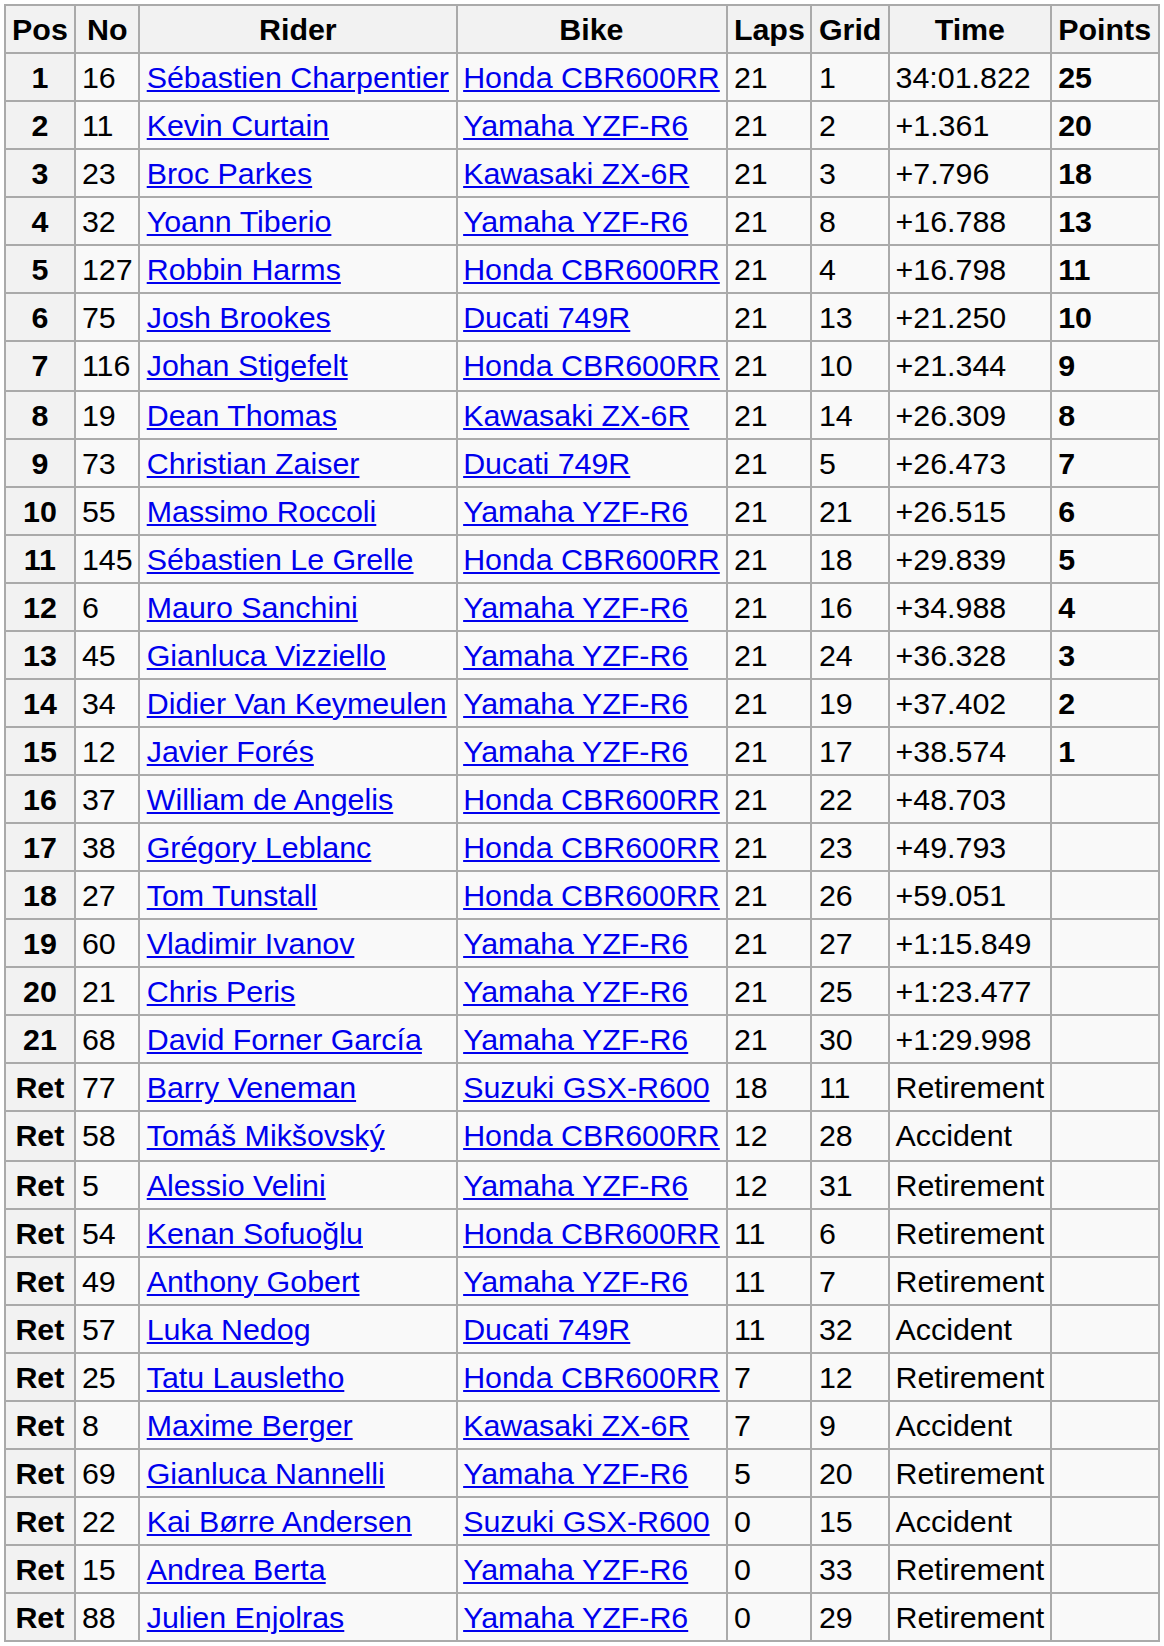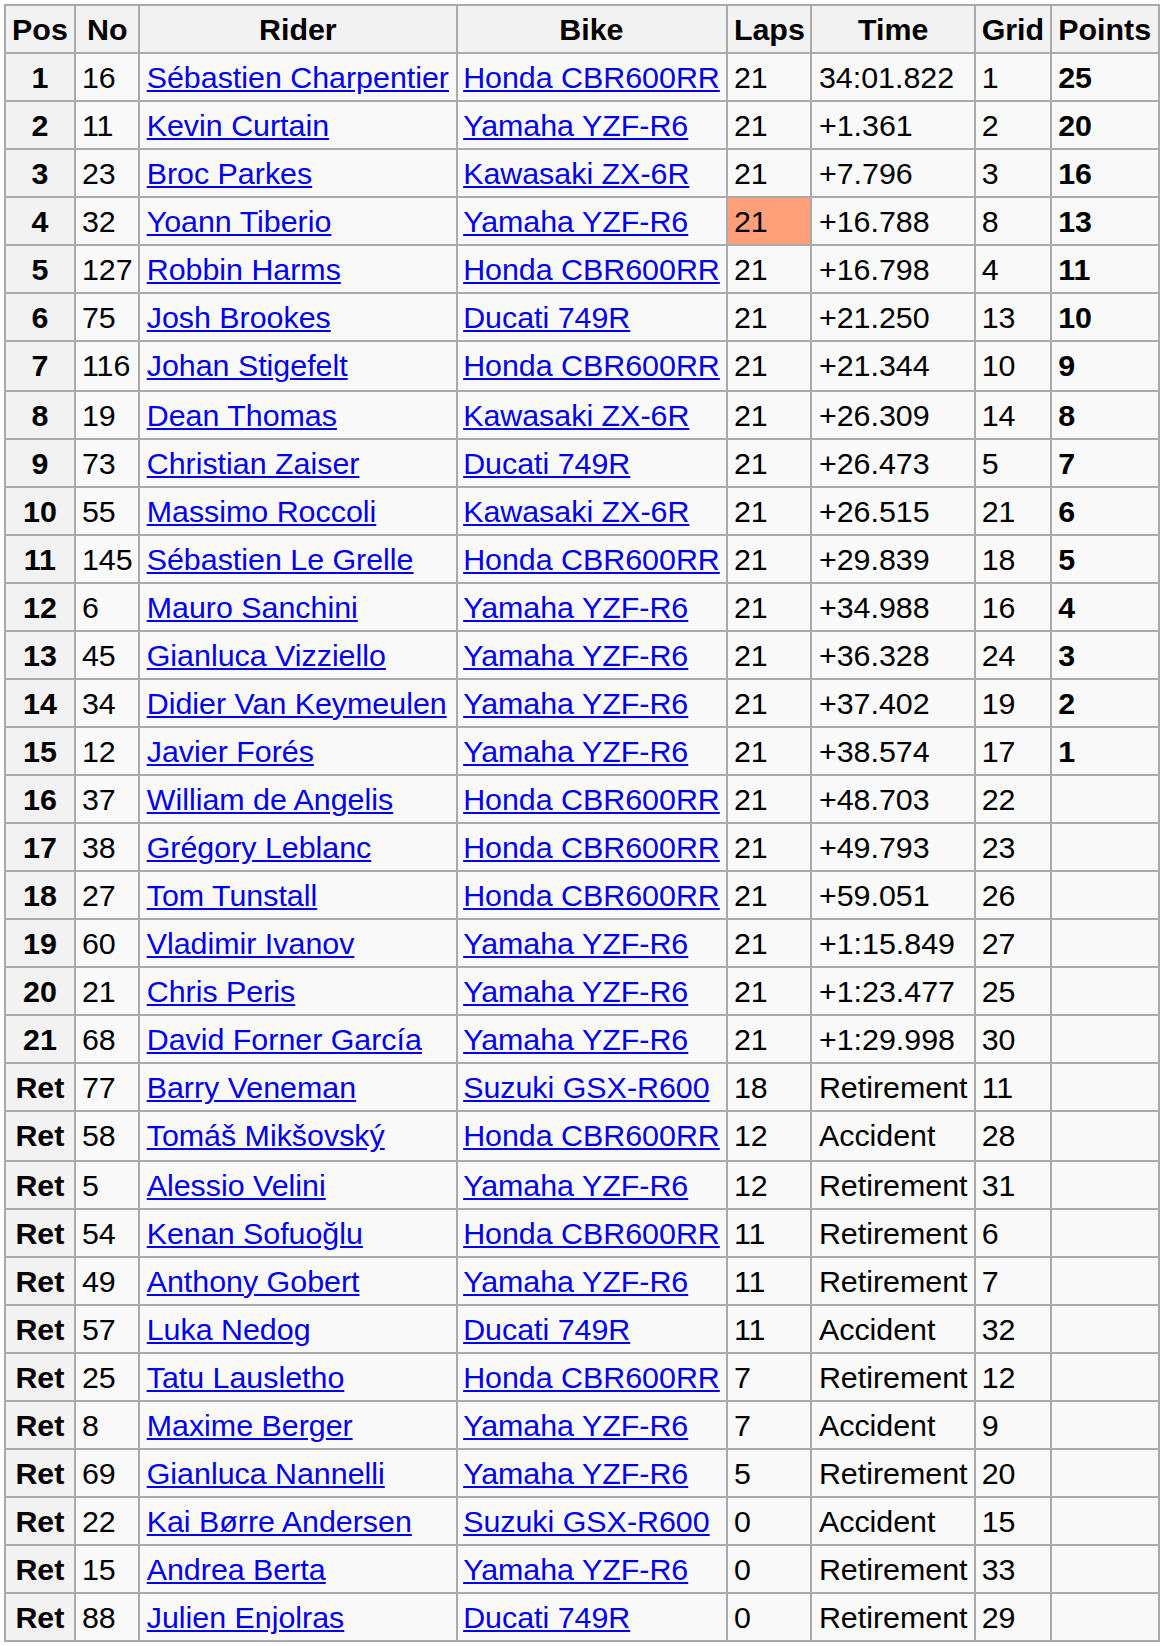columns swapped: Time <-> Grid
Broc Parkes | Points: 18 -> 16
Yoann Tiberio | Laps: no background -> lightsalmon background
Massimo Roccoli | Bike: Yamaha YZF-R6 -> Kawasaki ZX-6R
Maxime Berger | Bike: Kawasaki ZX-6R -> Yamaha YZF-R6
Julien Enjolras | Bike: Yamaha YZF-R6 -> Ducati 749R
